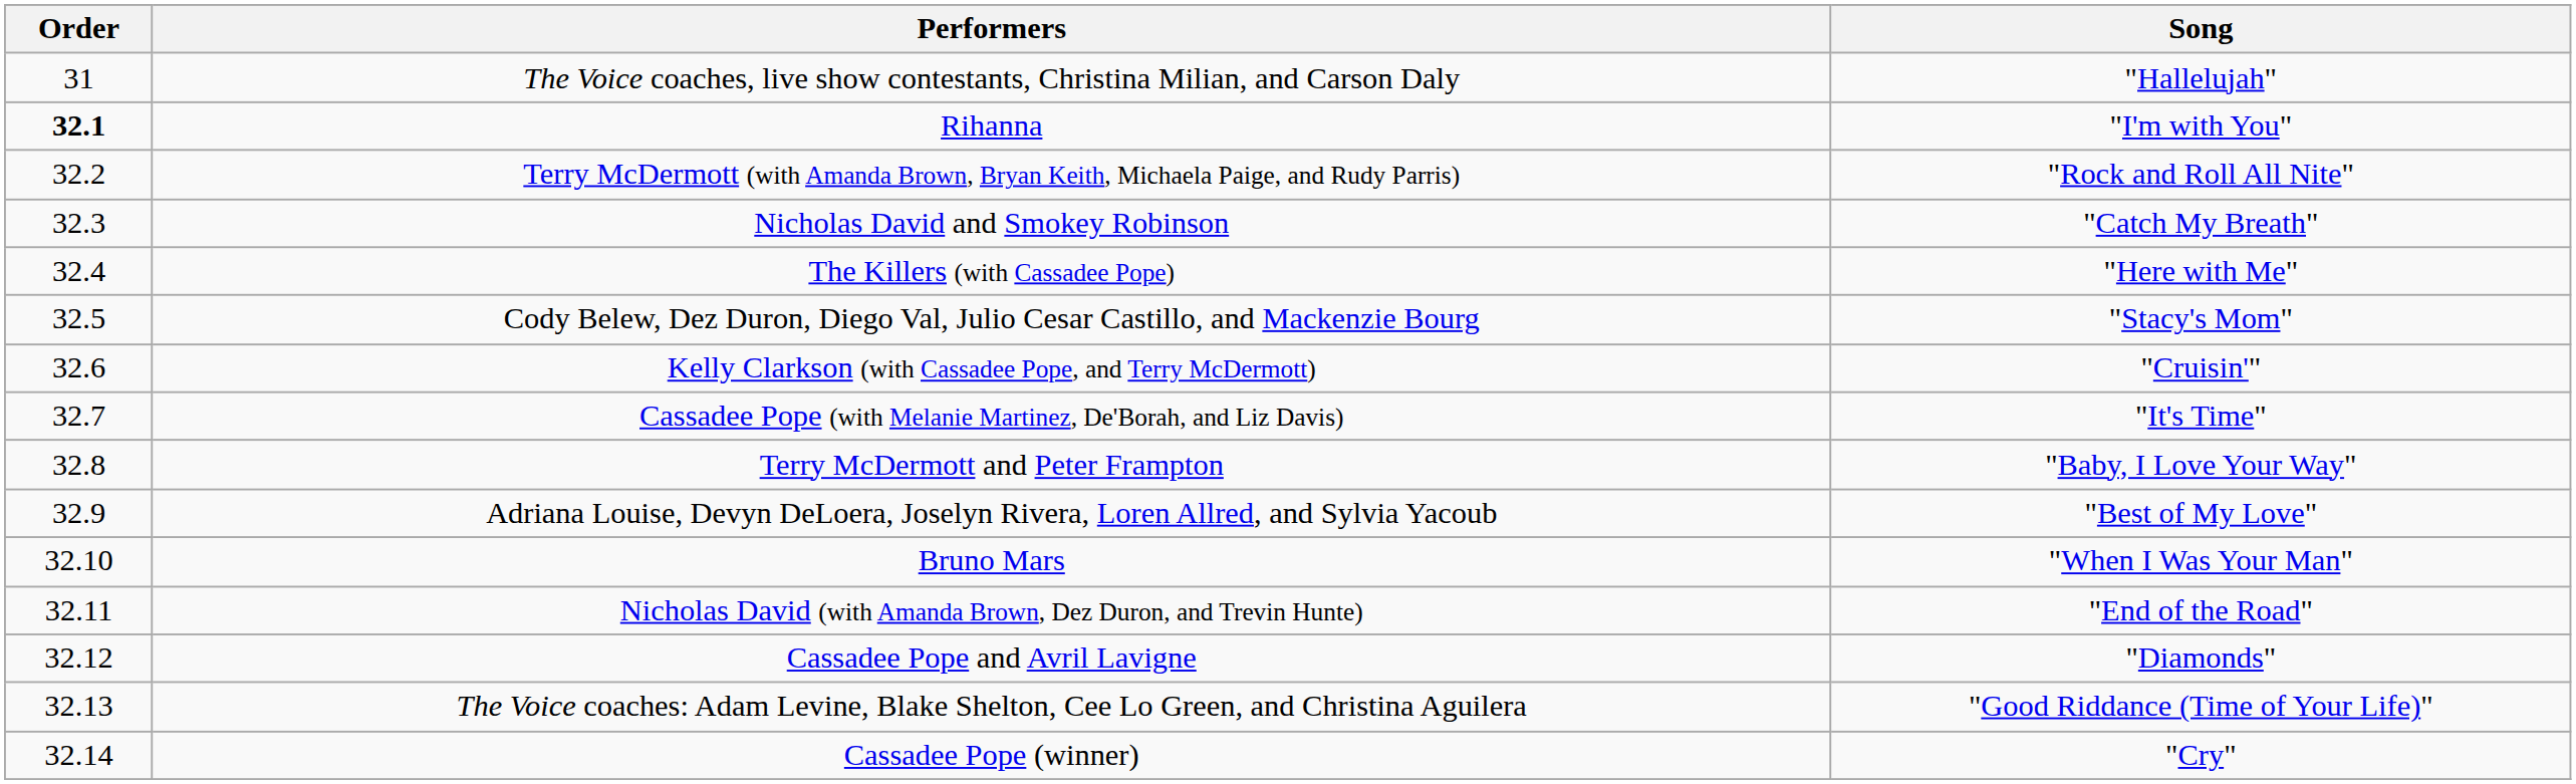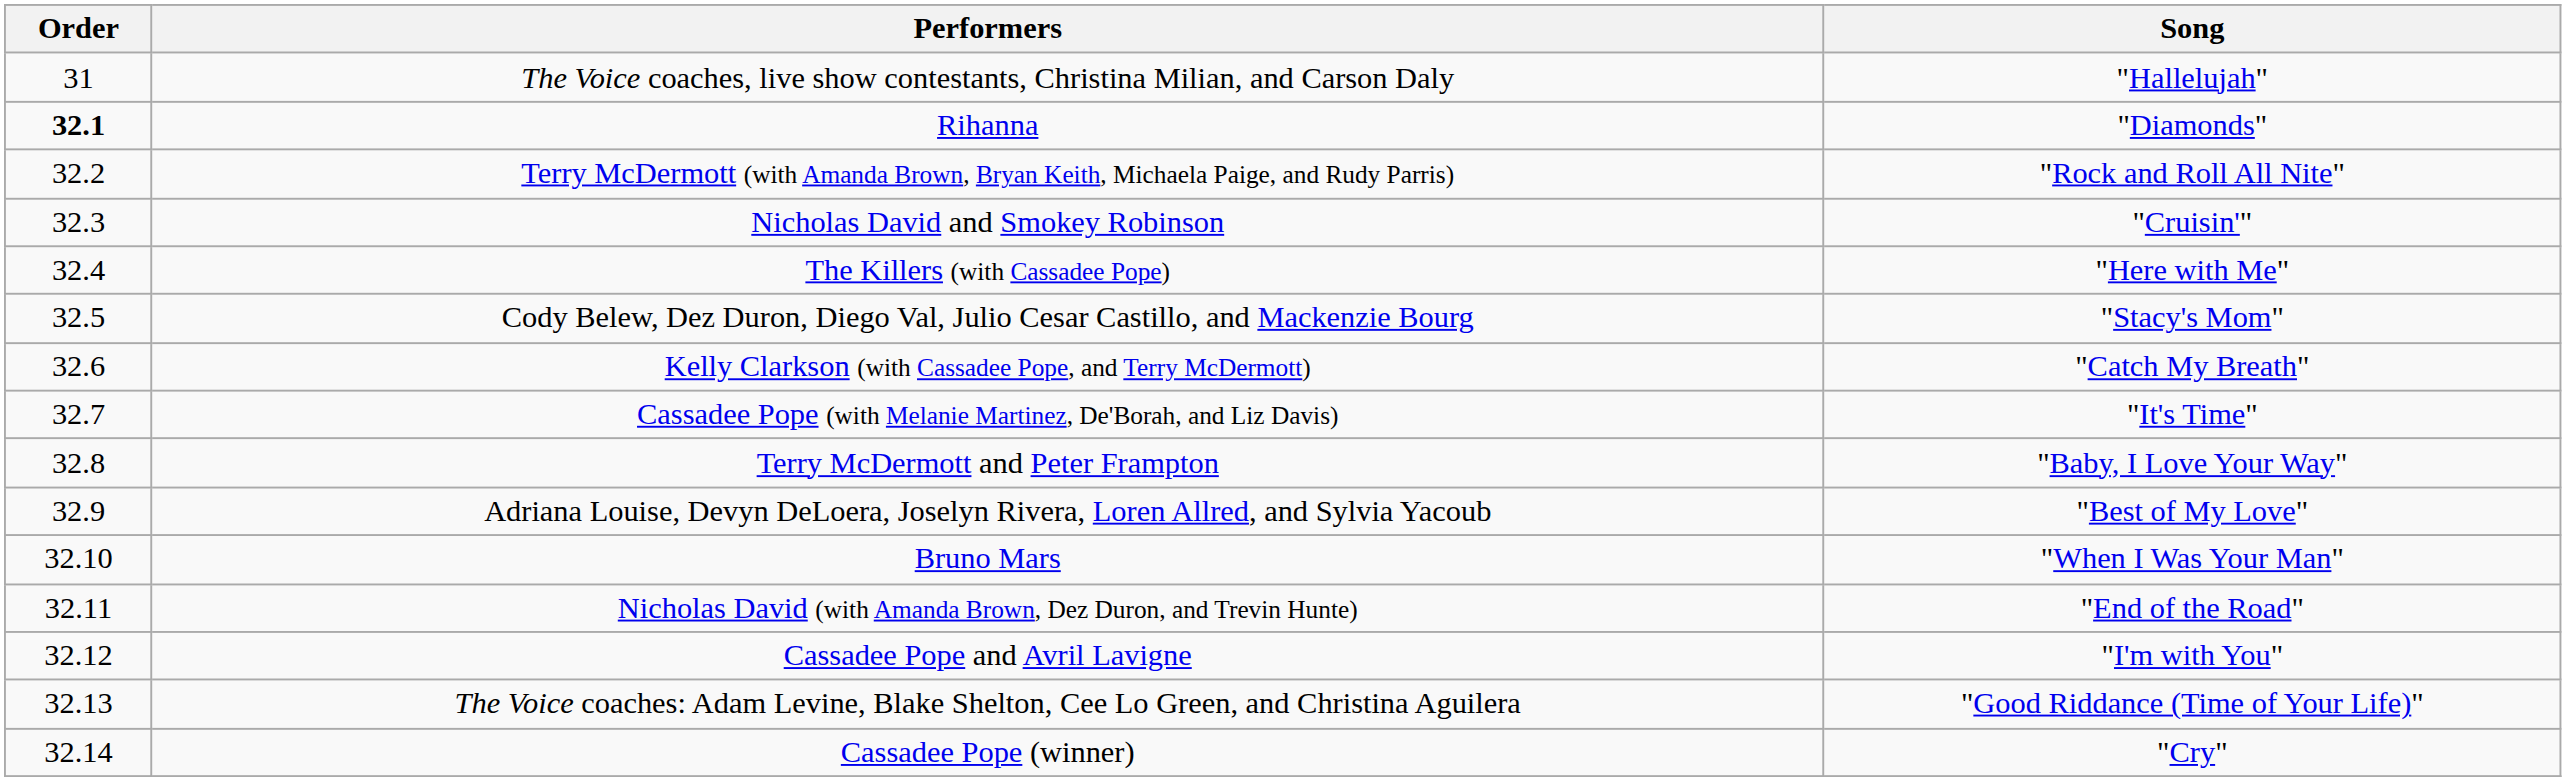Rihanna | Song: "I'm with You" -> "Diamonds"
Nicholas David and Smokey Robinson | Song: "Catch My Breath" -> "Cruisin'"
Kelly Clarkson (with Cassadee Pope, and Terry McDermott) | Song: "Cruisin'" -> "Catch My Breath"
Cassadee Pope and Avril Lavigne | Song: "Diamonds" -> "I'm with You"
